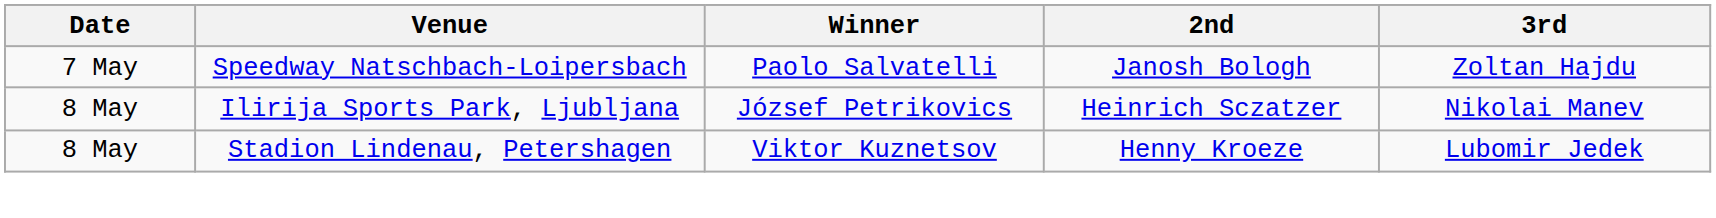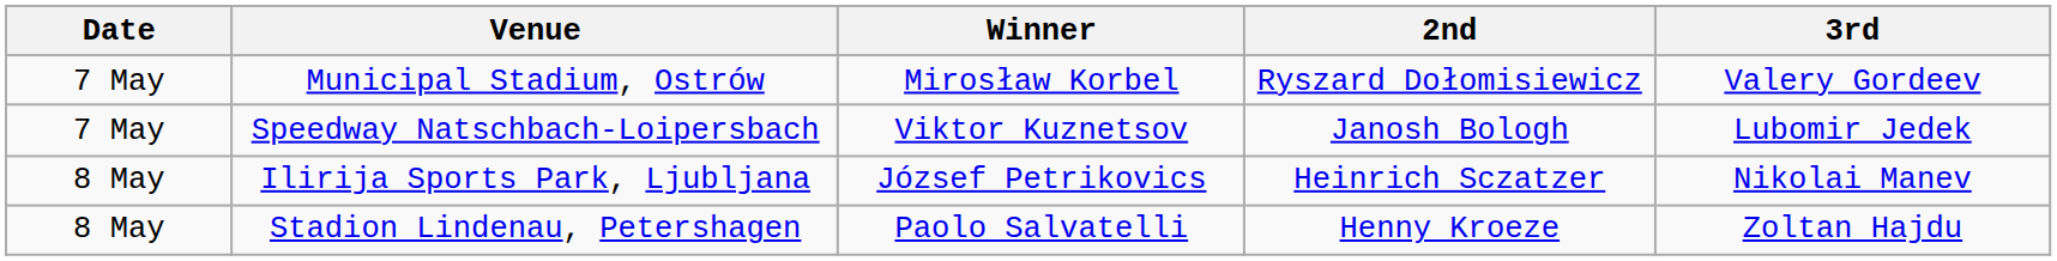+ row: 7 May | Municipal Stadium, Ostrów | Mirosław Korbel | Ryszard Dołomisiewicz | Valery Gordeev
Speedway Natschbach-Loipersbach | Winner: Paolo Salvatelli -> Viktor Kuznetsov
Speedway Natschbach-Loipersbach | 3rd: Zoltan Hajdu -> Lubomir Jedek
Stadion Lindenau, Petershagen | Winner: Viktor Kuznetsov -> Paolo Salvatelli
Stadion Lindenau, Petershagen | 3rd: Lubomir Jedek -> Zoltan Hajdu
